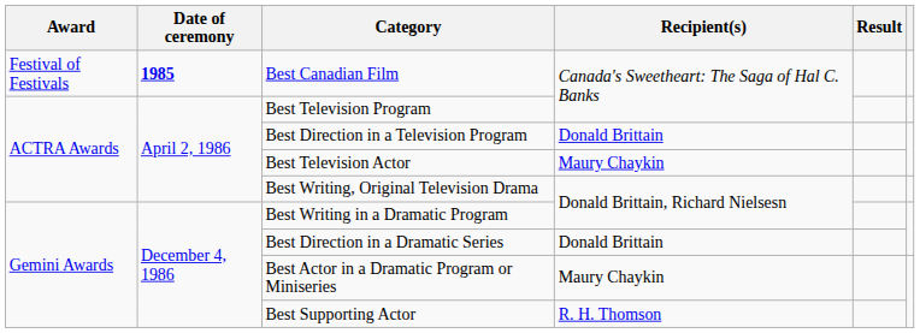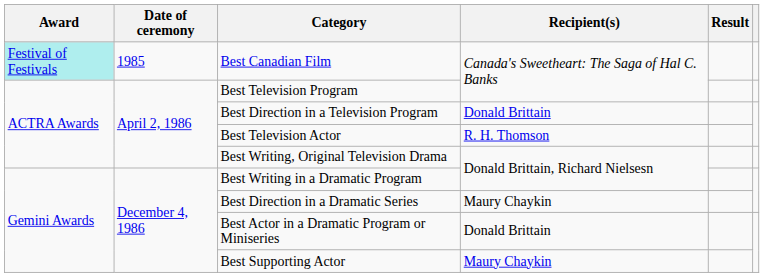Best Canadian Film | Award: no background -> paleturquoise background
Best Canadian Film | Date of ceremony: bold -> normal
Best Television Actor | Recipient(s): Maury Chaykin -> R. H. Thomson
Best Direction in a Dramatic Series | Recipient(s): Donald Brittain -> Maury Chaykin
Best Actor in a Dramatic Program or Miniseries | Recipient(s): Maury Chaykin -> Donald Brittain
Best Supporting Actor | Recipient(s): R. H. Thomson -> Maury Chaykin
